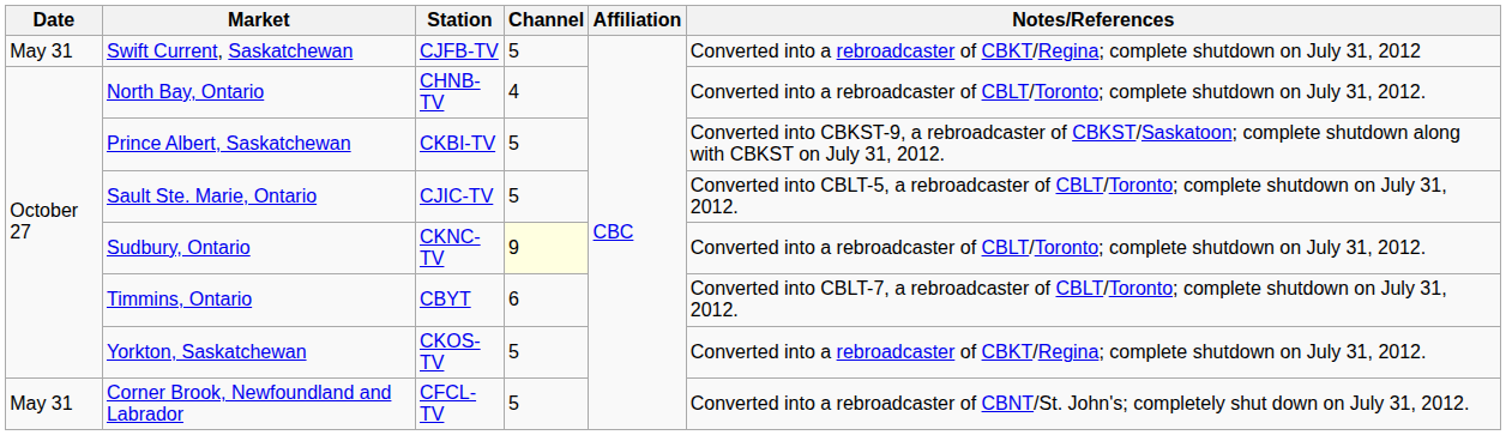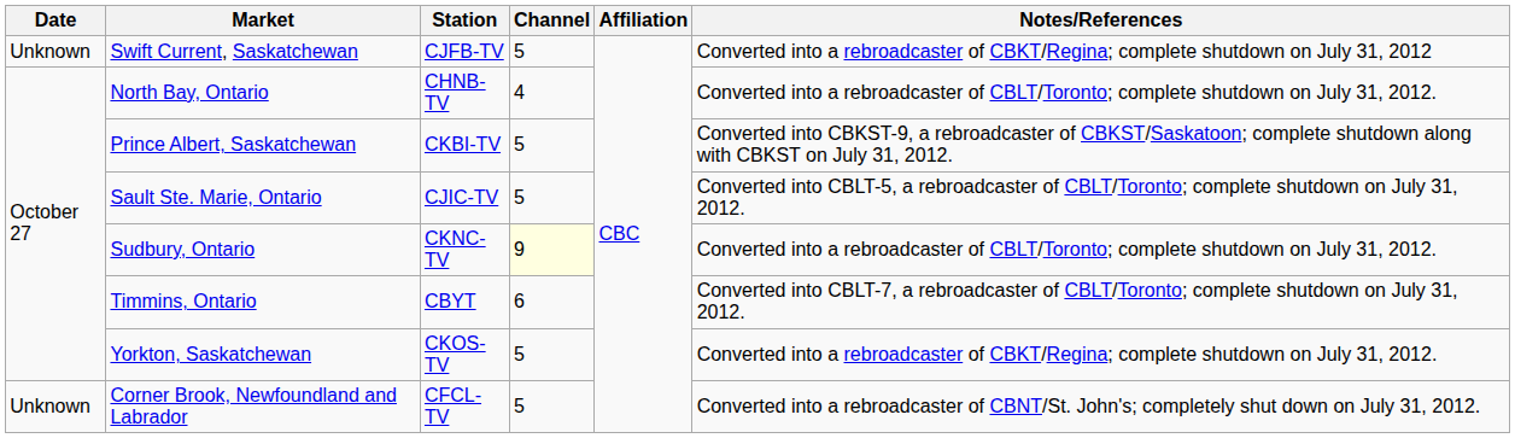Swift Current, Saskatchewan | Date: May 31 -> Unknown
Corner Brook, Newfoundland and Labrador | Date: May 31 -> Unknown
